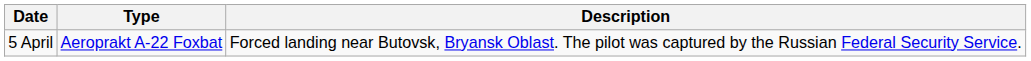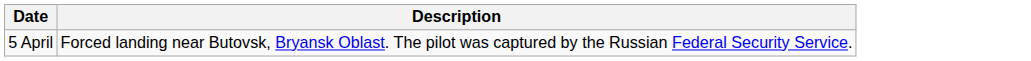- column: Type | Aeroprakt A-22 Foxbat
